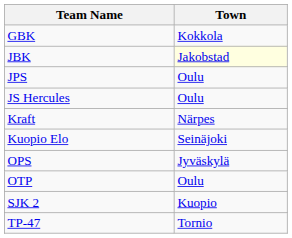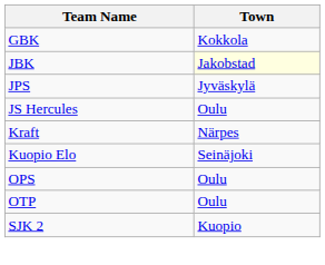JPS | Town: Oulu -> Jyväskylä
OPS | Town: Jyväskylä -> Oulu
- row: TP-47 | Tornio
